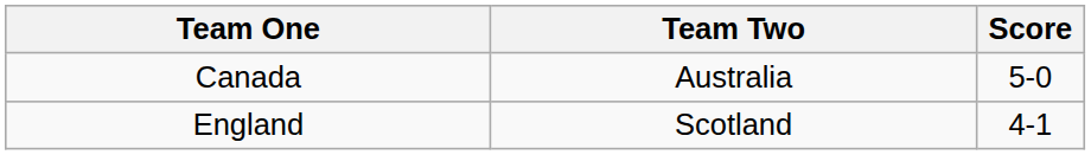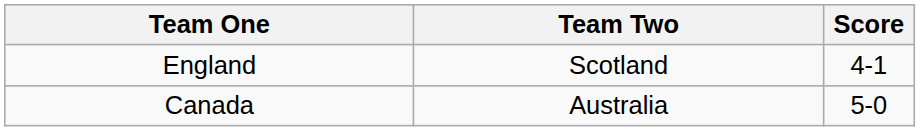rows swapped: England <-> Canada
